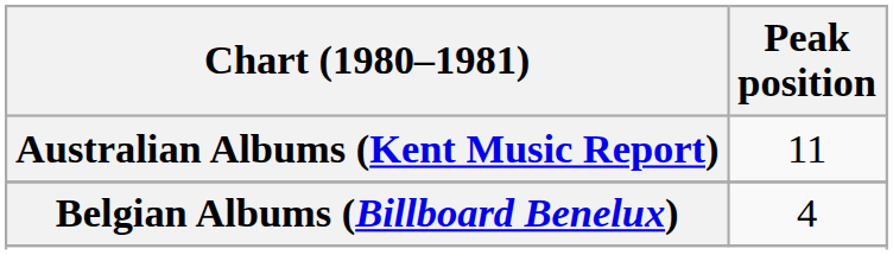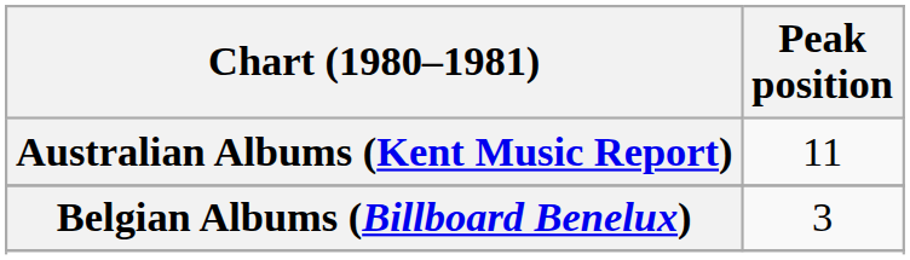Belgian Albums (Billboard Benelux) | Peak position: 4 -> 3
